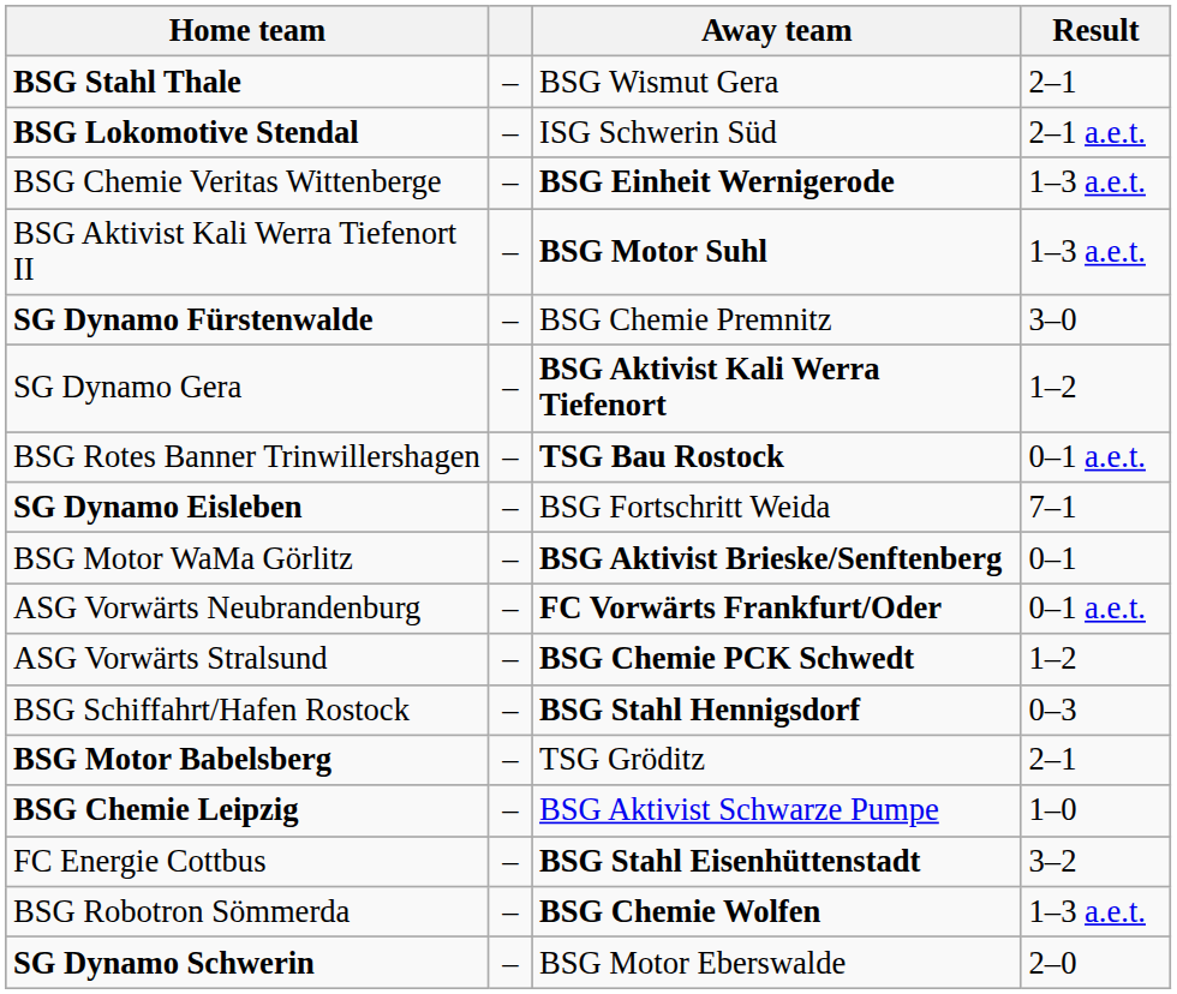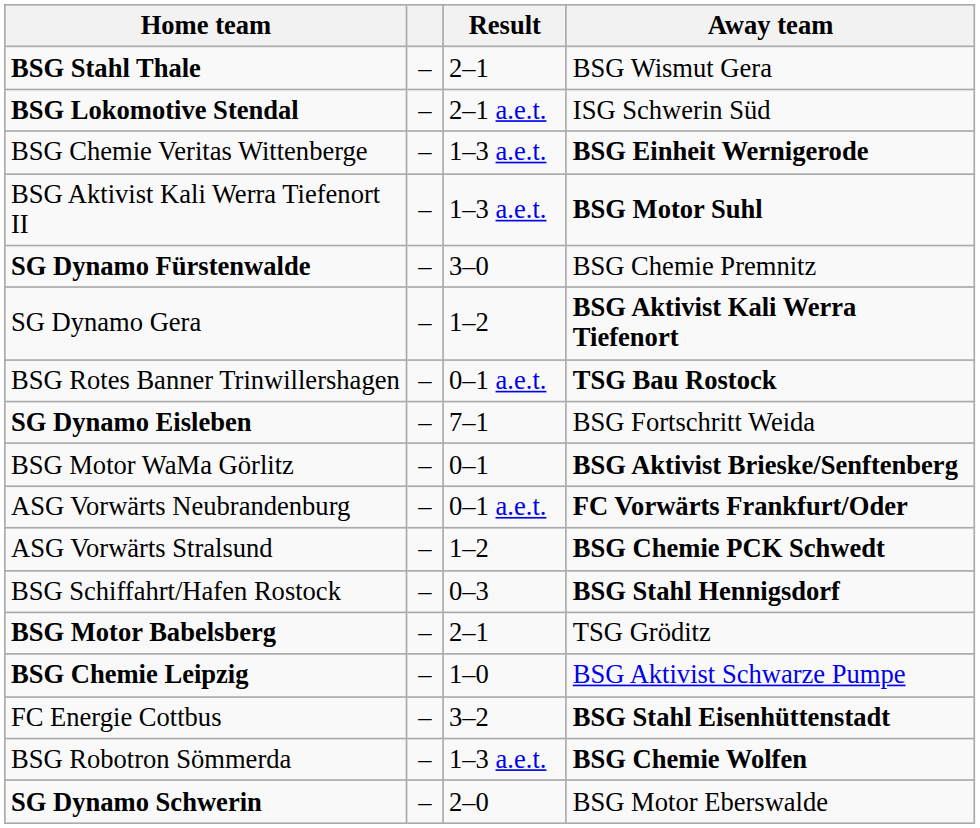columns swapped: Away team <-> Result
